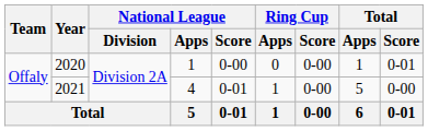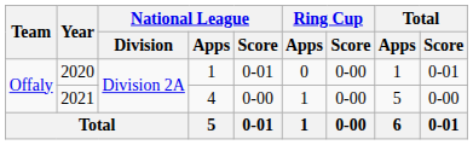2020 | National League / Score: 0-00 -> 0-01
2021 | National League / Score: 0-01 -> 0-00
